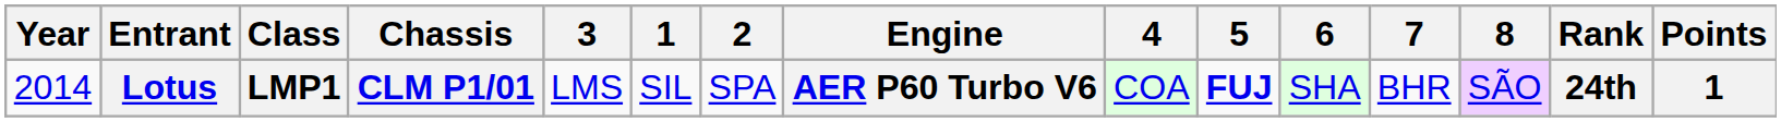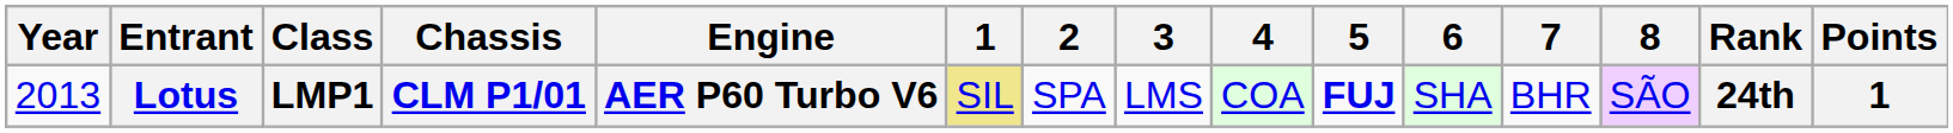columns swapped: Engine <-> 3
Lotus | Year: 2014 -> 2013
Lotus | 1: no background -> khaki background
